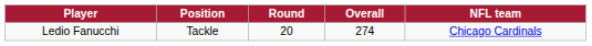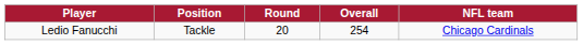Ledio Fanucchi | Overall: 274 -> 254
